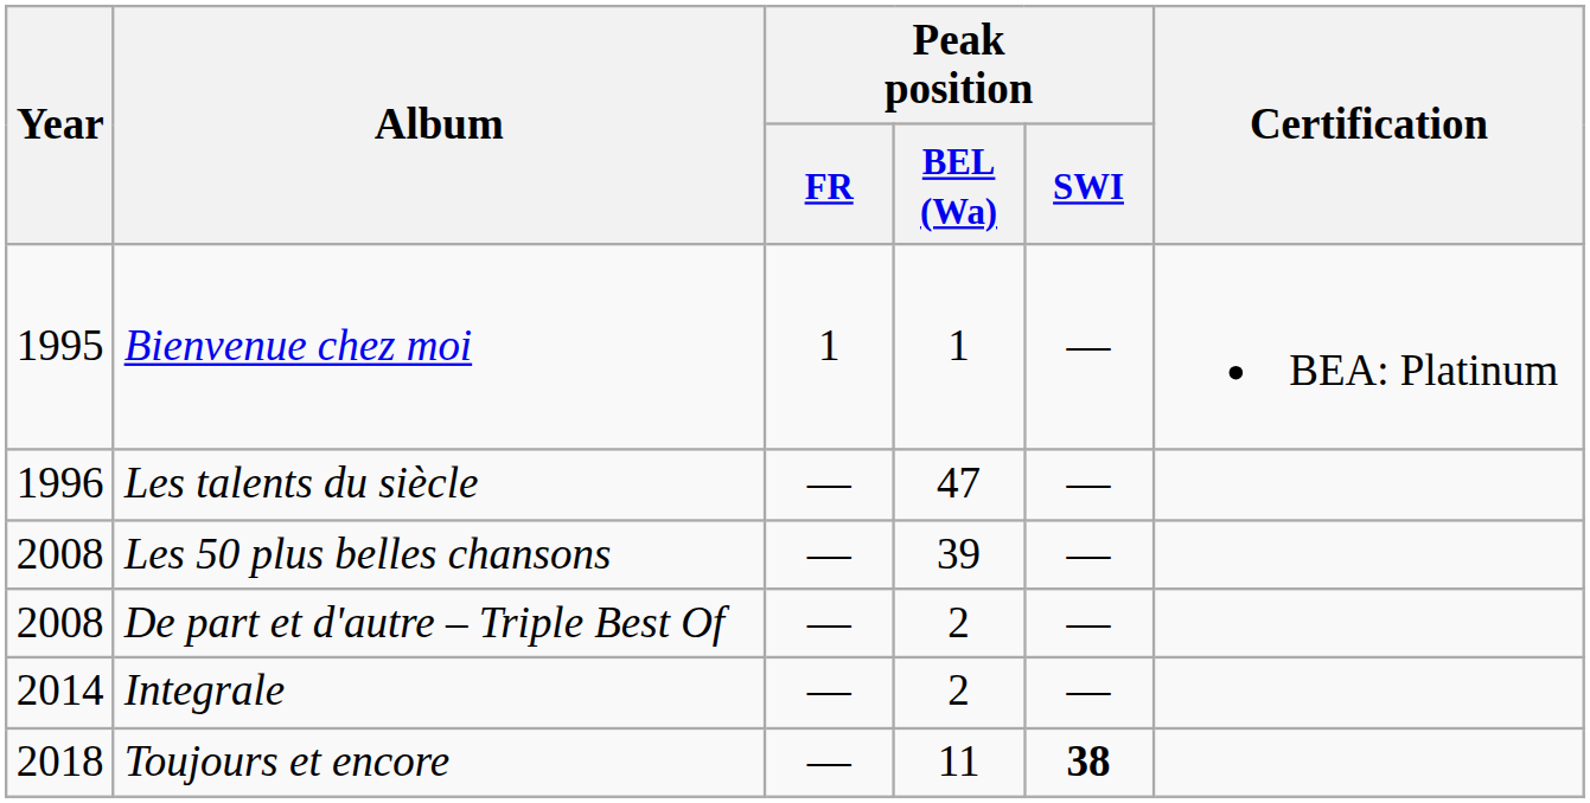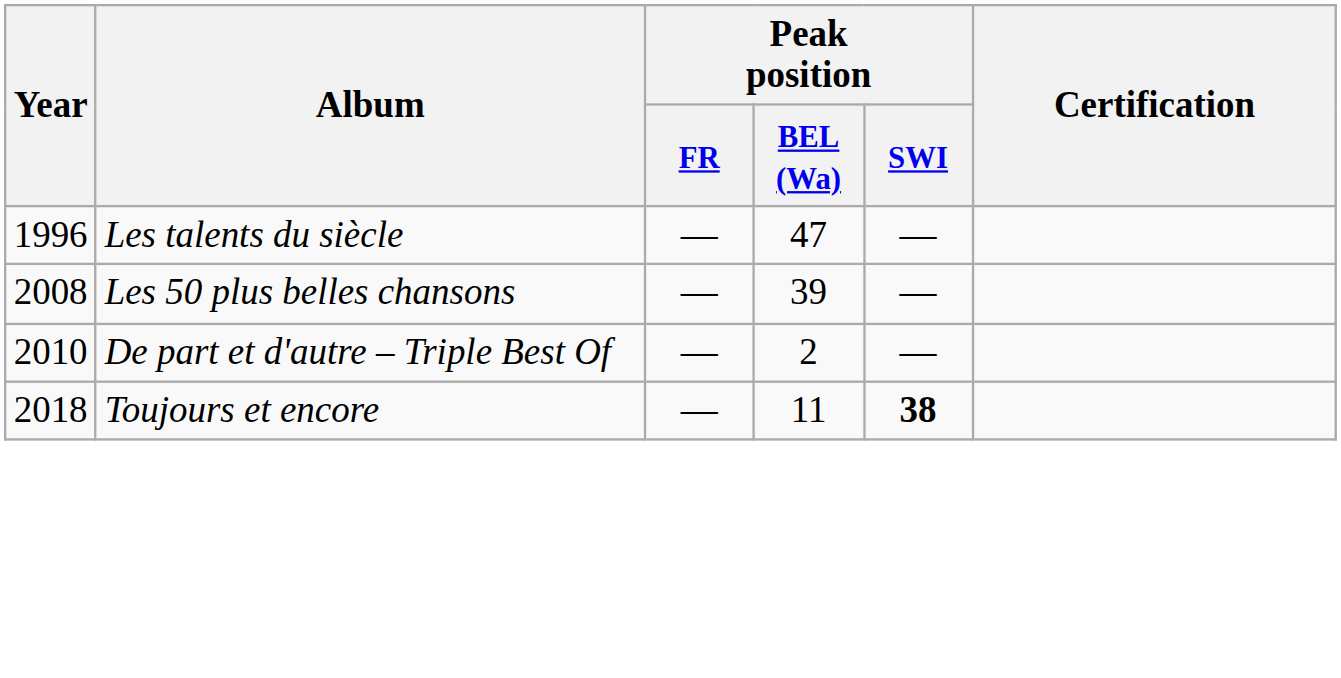- row: 1995 | Bienvenue chez moi | 1 | 1 | — | BEA: Platinum
De part et d'autre – Triple Best Of | Year: 2008 -> 2010
- row: 2014 | Integrale | — | 2 | —
